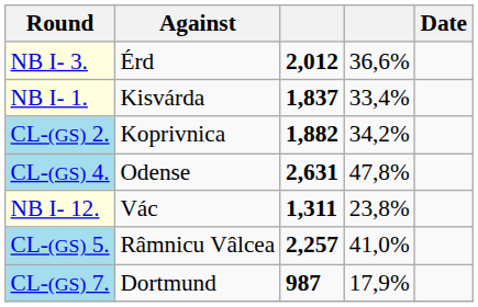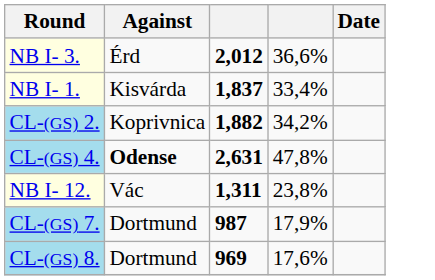CL-(GS) 4. | Against: normal -> bold
- row: CL-(GS) 5. | Râmnicu Vâlcea | 2,257 | 41,0%
+ row: CL-(GS) 8. | Dortmund | 969 | 17,6%
